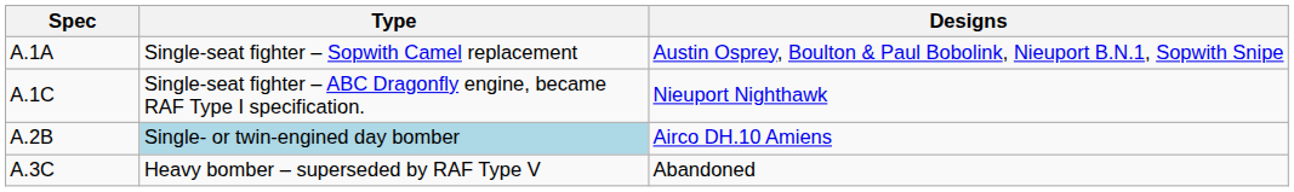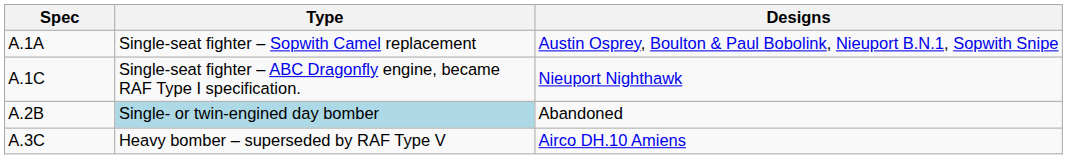A.2B | Designs: Airco DH.10 Amiens -> Abandoned
A.3C | Designs: Abandoned -> Airco DH.10 Amiens
